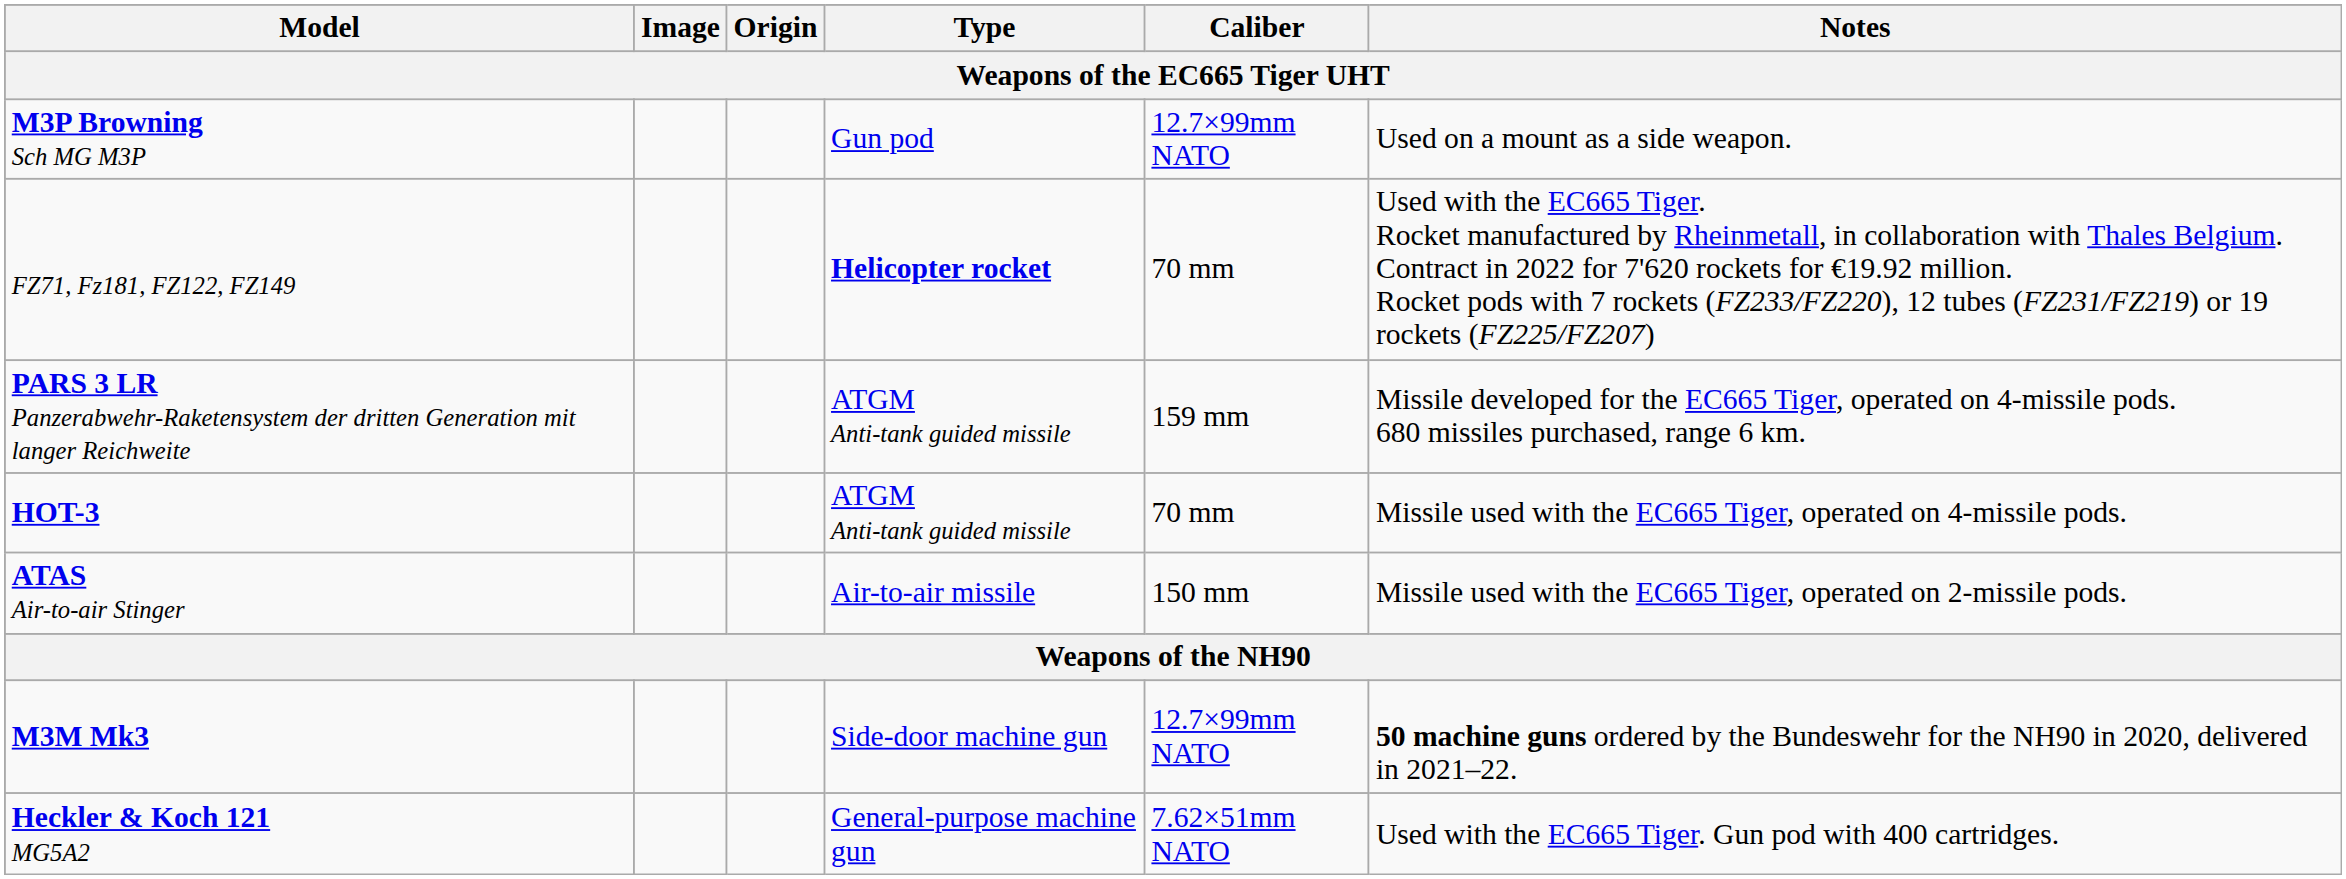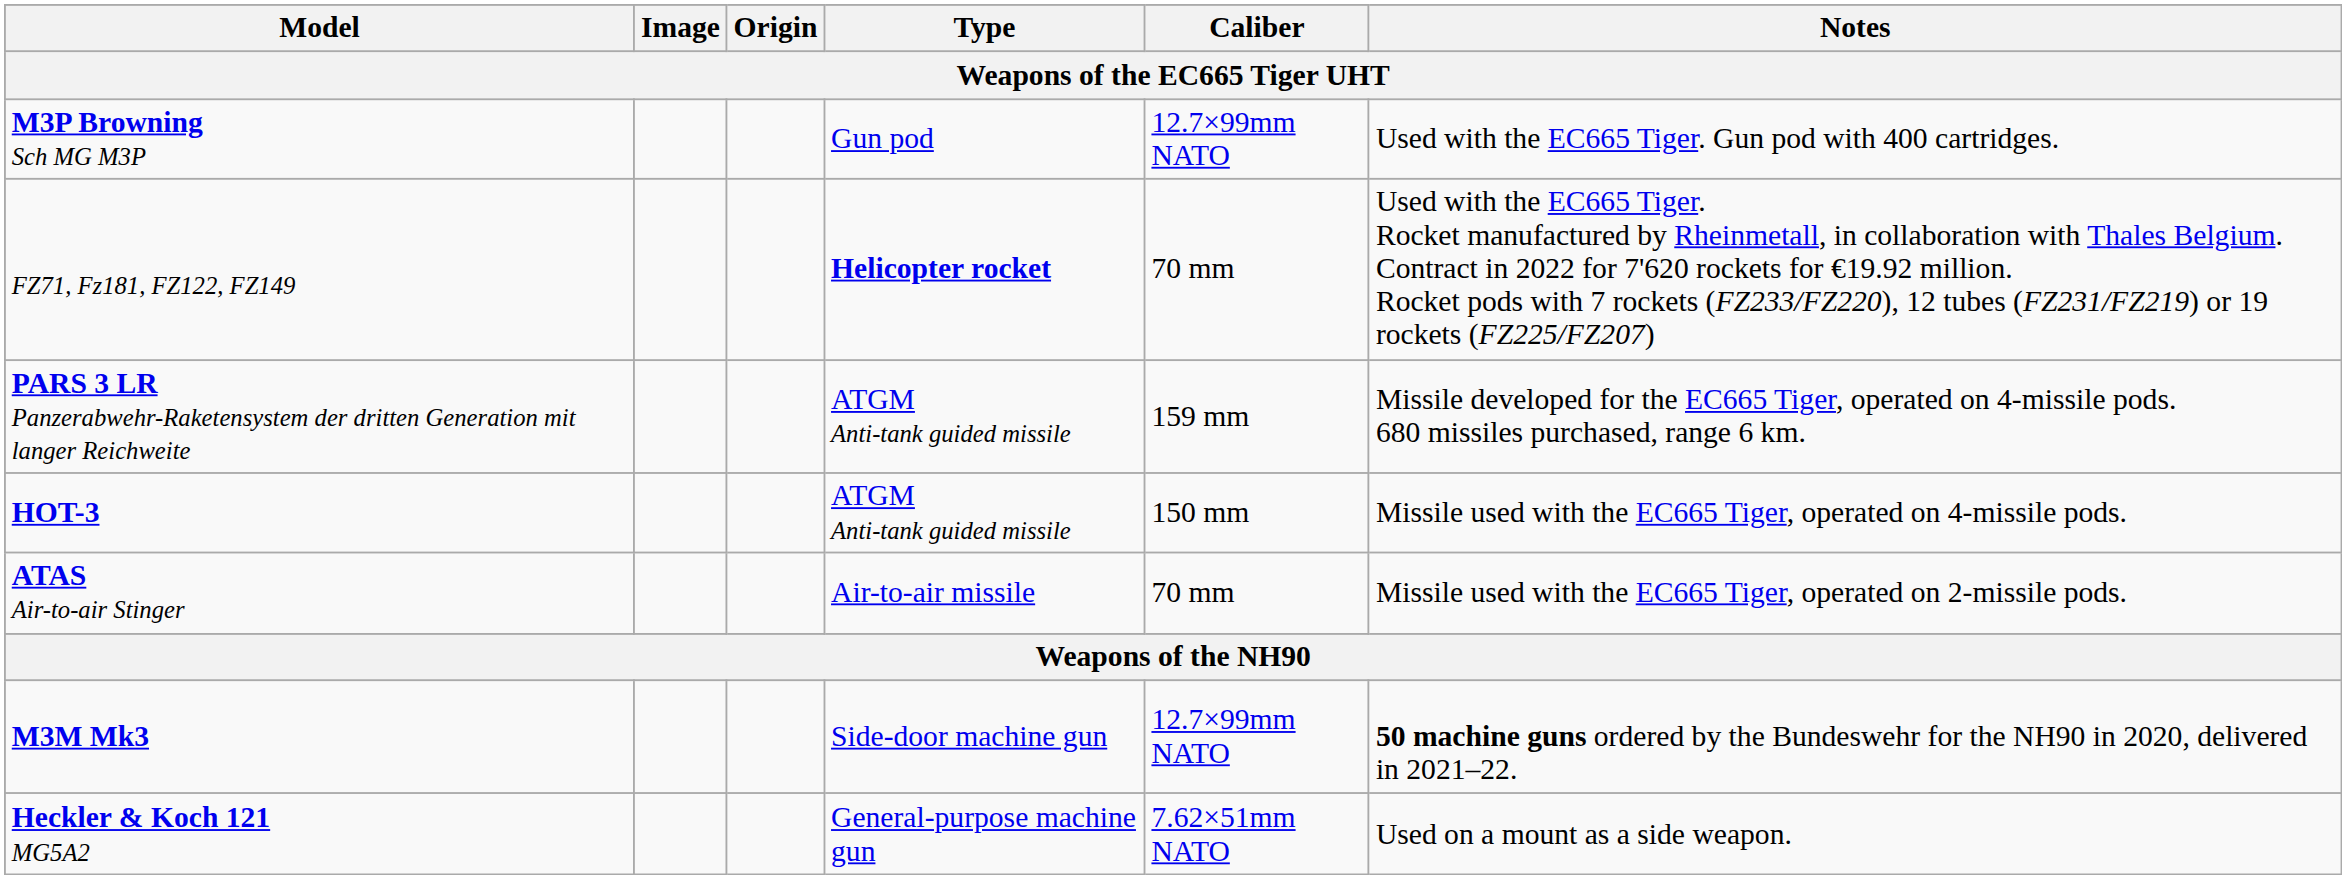M3P Browning Sch MG M3P | Notes: Used on a mount as a side weapon. -> Used with the EC665 Tiger. Gun pod with 400 cartridges.
HOT-3 | Caliber: 70 mm -> 150 mm
ATAS Air-to-air Stinger | Caliber: 150 mm -> 70 mm
Heckler & Koch 121 MG5A2 | Notes: Used with the EC665 Tiger. Gun pod with 400 cartridges. -> Used on a mount as a side weapon.
